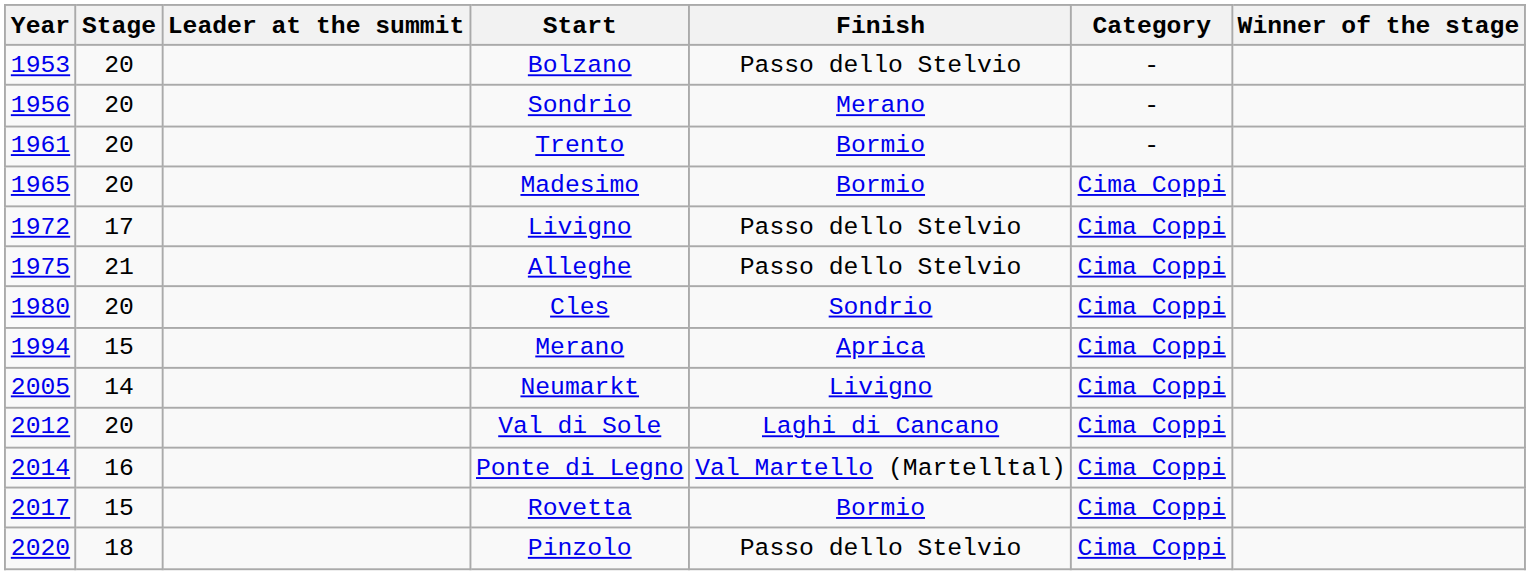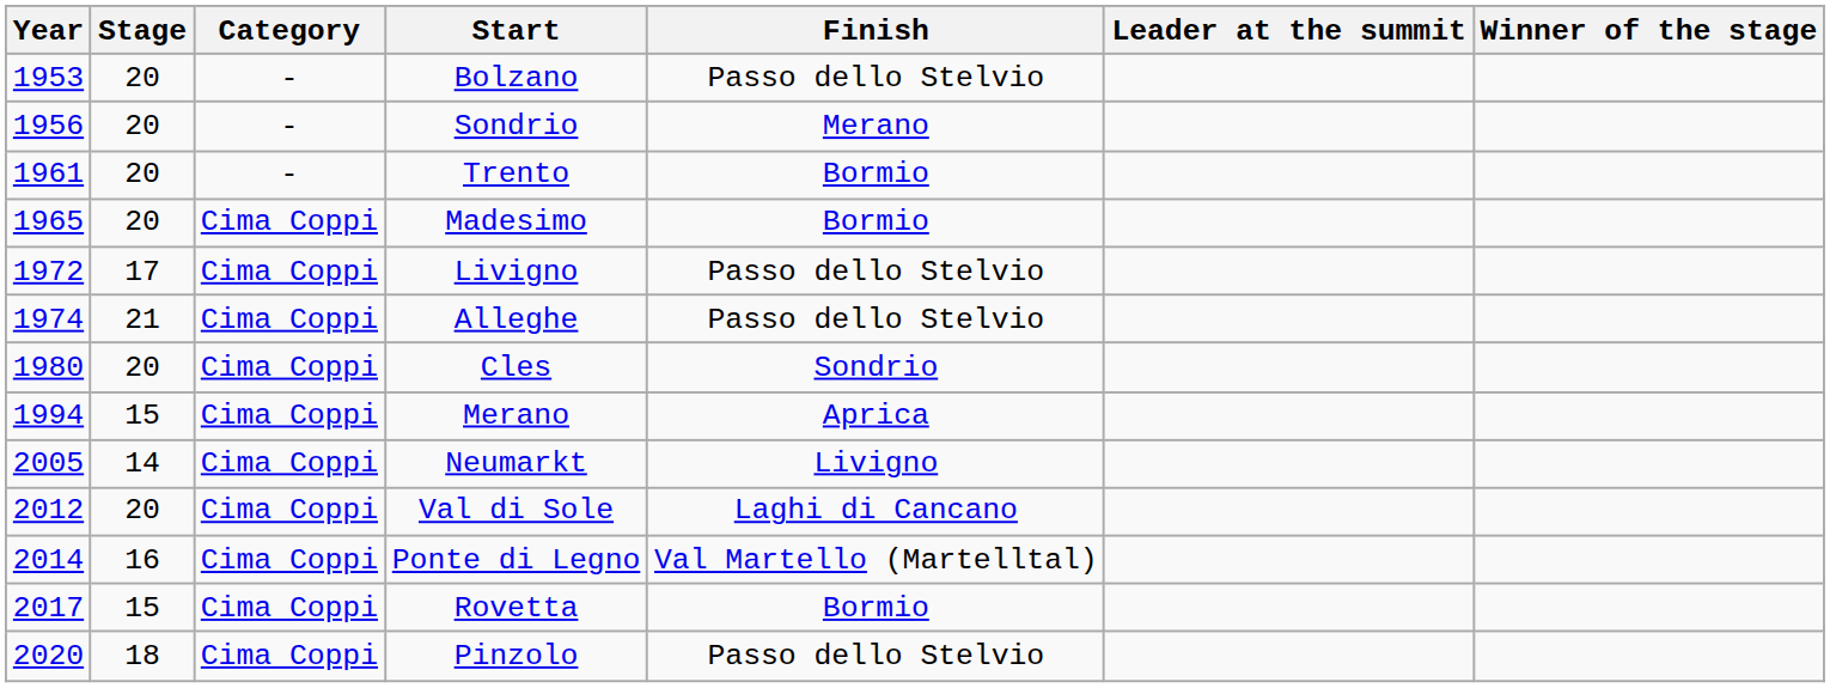columns swapped: Category <-> Leader at the summit
Alleghe | Year: 1975 -> 1974
